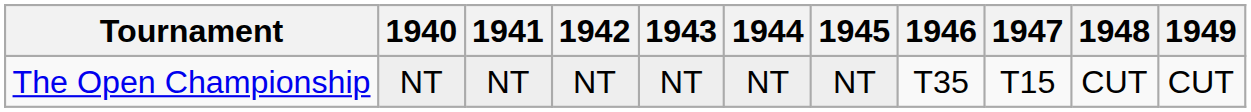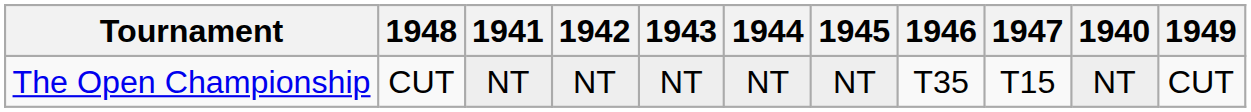columns swapped: 1940 <-> 1948
